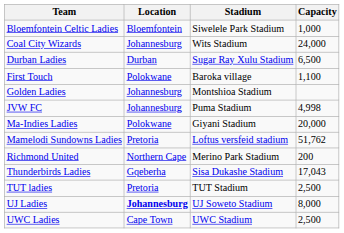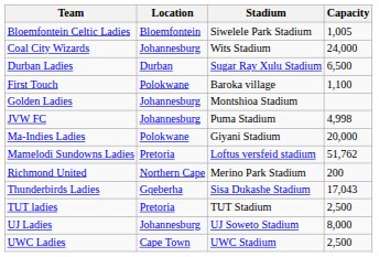Bloemfontein Celtic Ladies | Capacity: 1,000 -> 1,005
UJ Ladies | Location: bold -> normal
